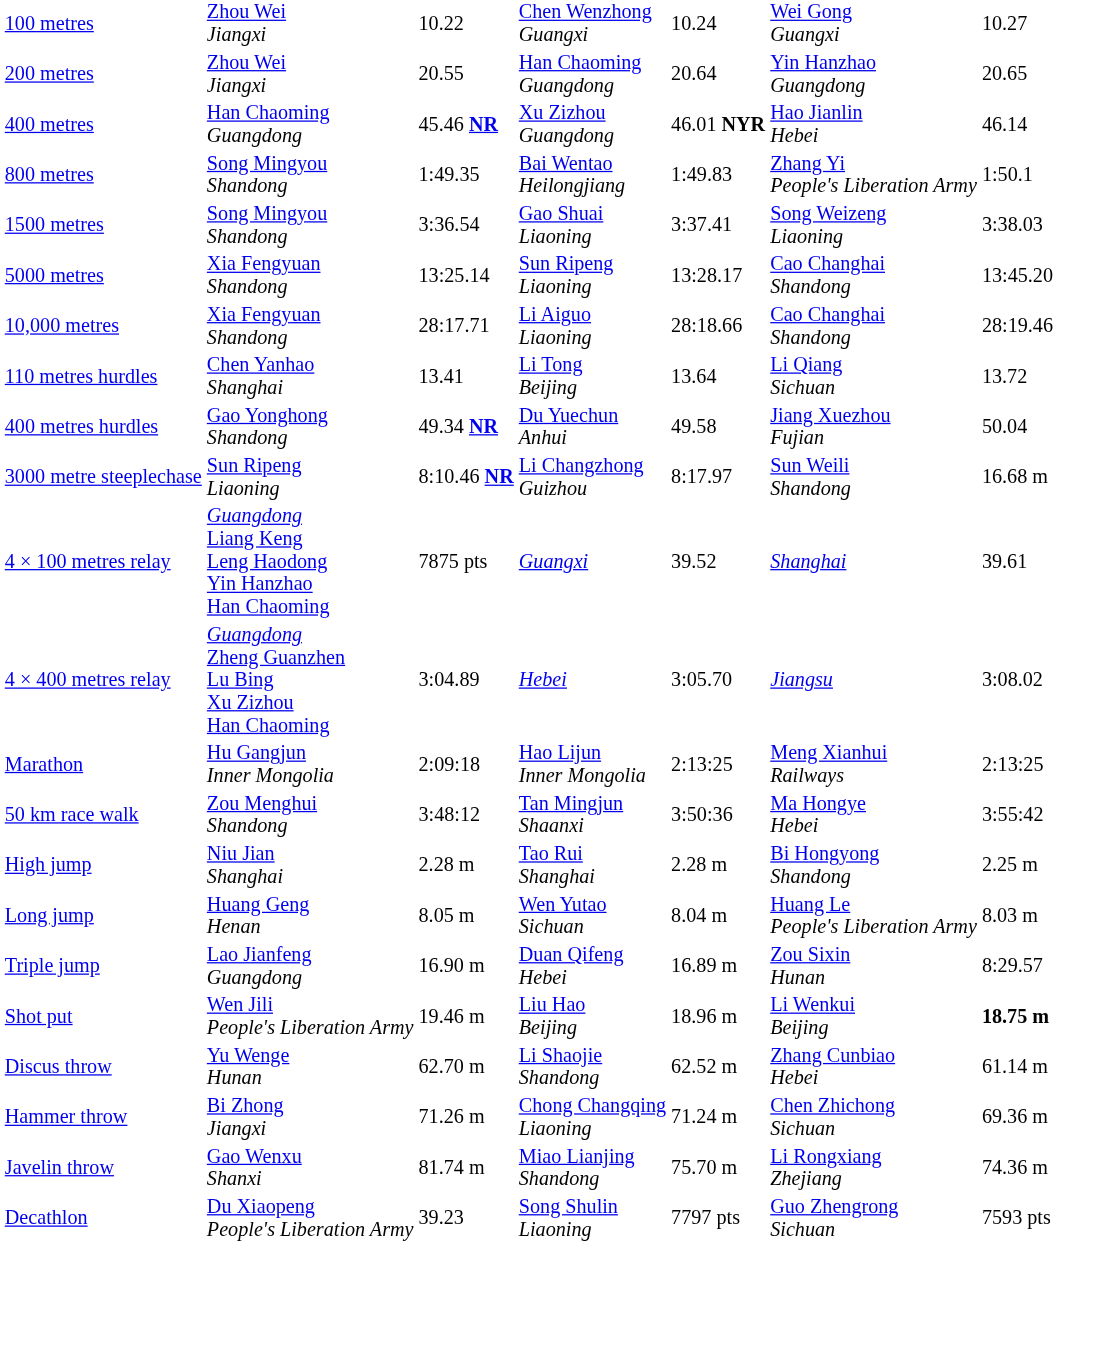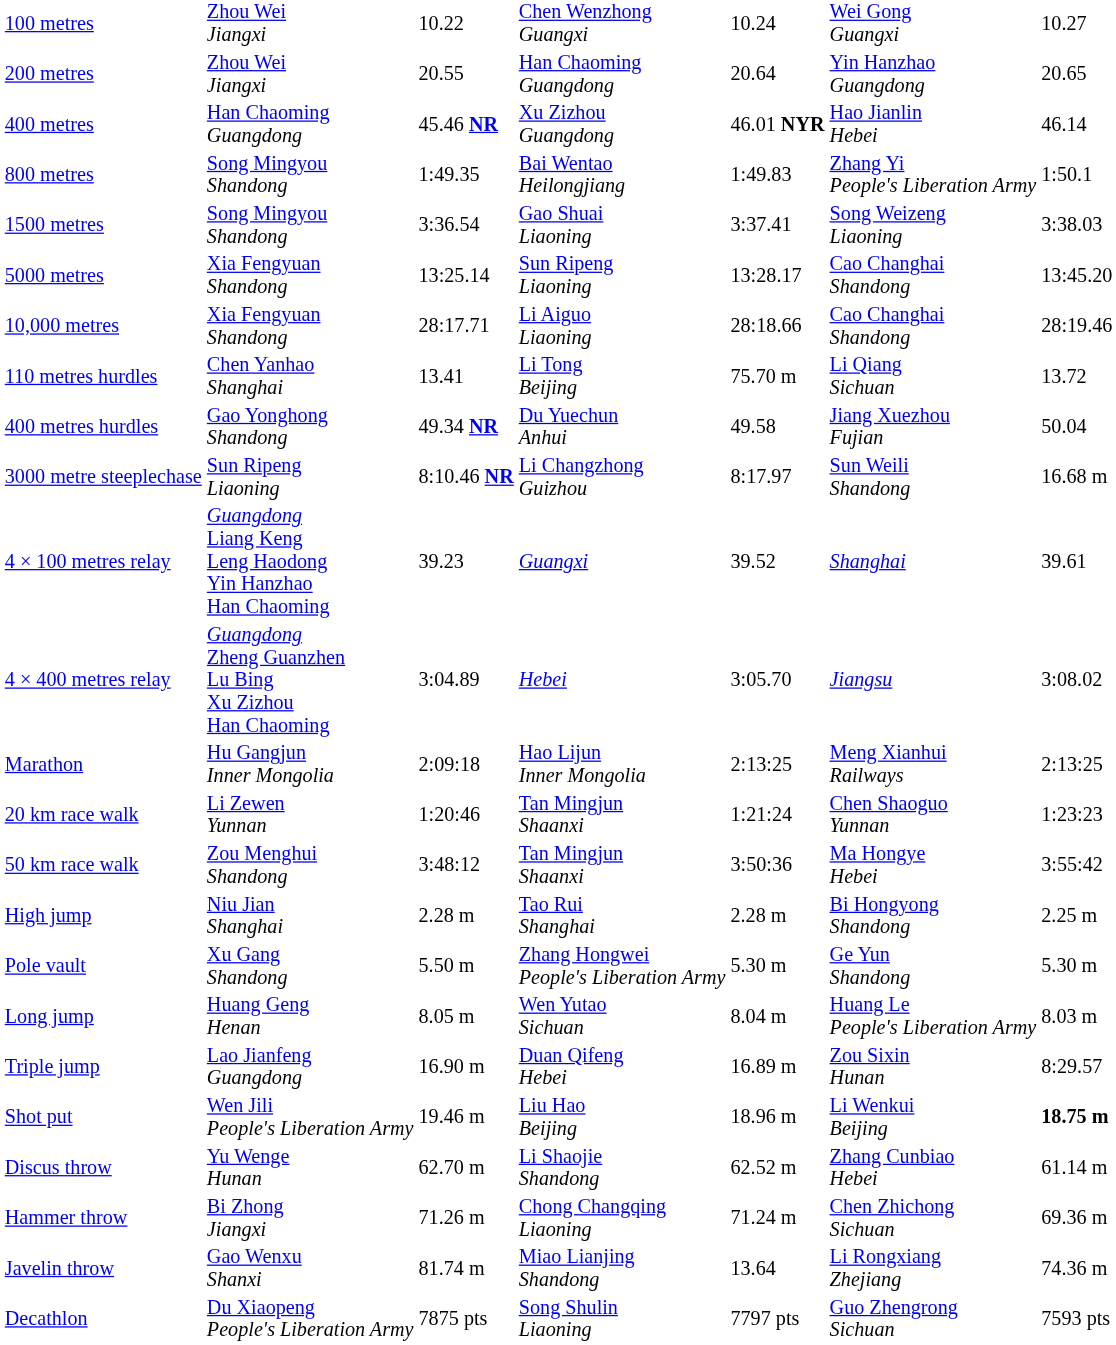110 metres hurdles | column 5: 13.64 -> 75.70 m
4 × 100 metres relay | column 3: 7875 pts -> 39.23
+ row: 20 km race walk | Li Zewen Yunnan | 1:20:46 | Tan Mingjun Shaanxi | 1:21:24 | Chen Shaoguo Yunnan | 1:23:23
+ row: Pole vault | Xu Gang Shandong | 5.50 m | Zhang Hongwei People's Liberation Army | 5.30 m | Ge Yun Shandong | 5.30 m
Javelin throw | column 5: 75.70 m -> 13.64
Decathlon | column 3: 39.23 -> 7875 pts
